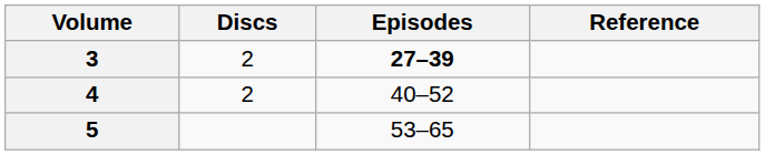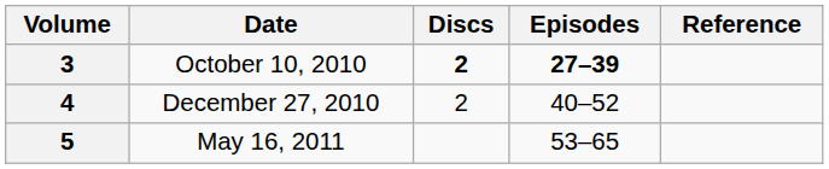+ column: Date | October 10, 2010 | December 27, 2010 | May 16, 2011
3 | Discs: normal -> bold
